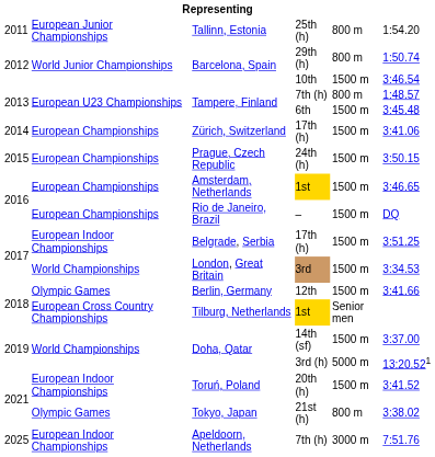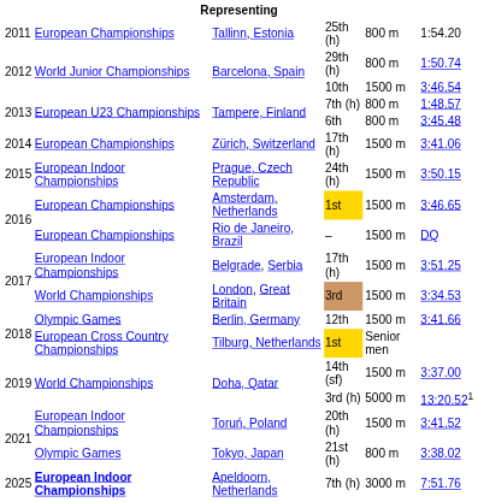Tallinn, Estonia | column 2: European Junior Championships -> European Championships
Tampere, Finland / 6th | column 5: 1500 m -> 800 m
Prague, Czech Republic | column 2: European Championships -> European Indoor Championships
Apeldoorn, Netherlands | column 2: normal -> bold
